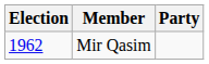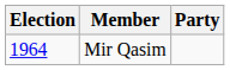Mir Qasim | Election: 1962 -> 1964
